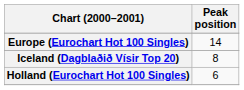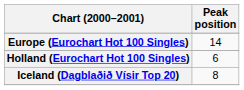rows swapped: Holland (Eurochart Hot 100 Singles) <-> Iceland (Dagblaðið Vísir Top 20)
